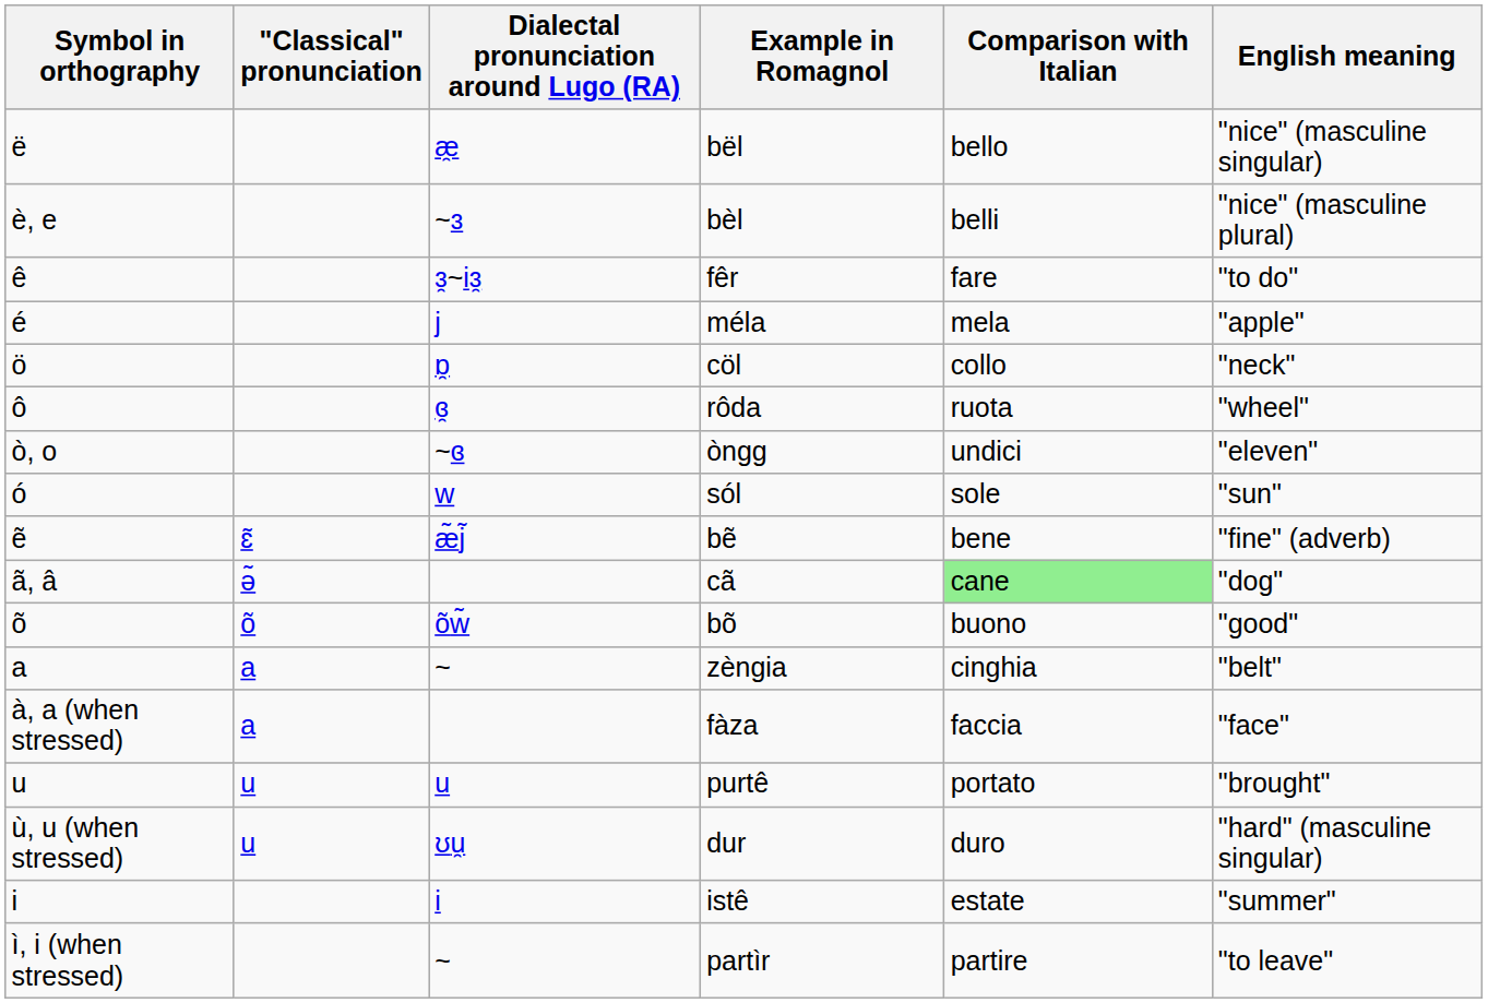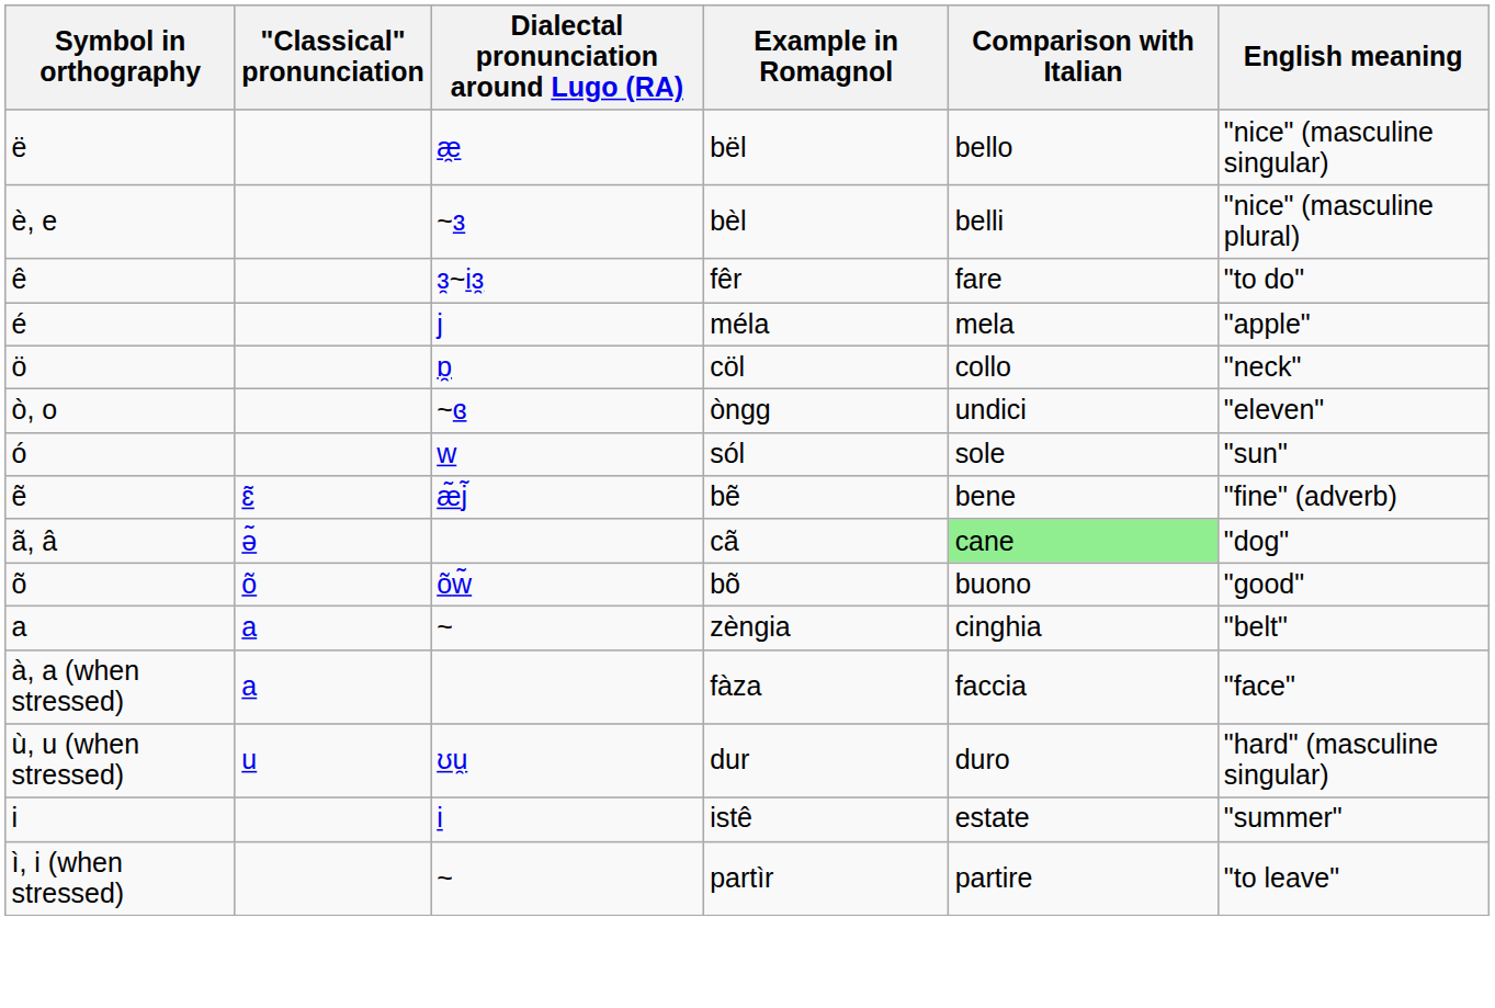- row: ô | ɞ̯ | rôda | ruota | "wheel"
- row: u | u | u | purtê | portato | "brought"
